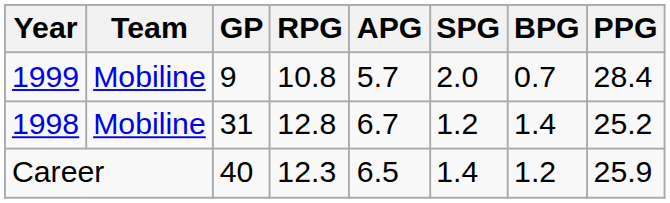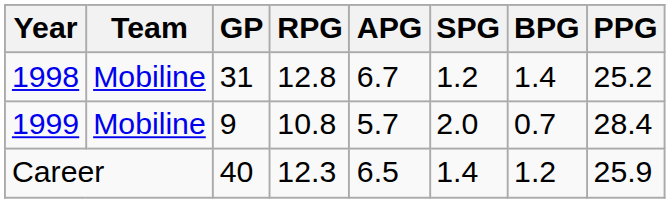rows swapped: 1998 <-> 1999
